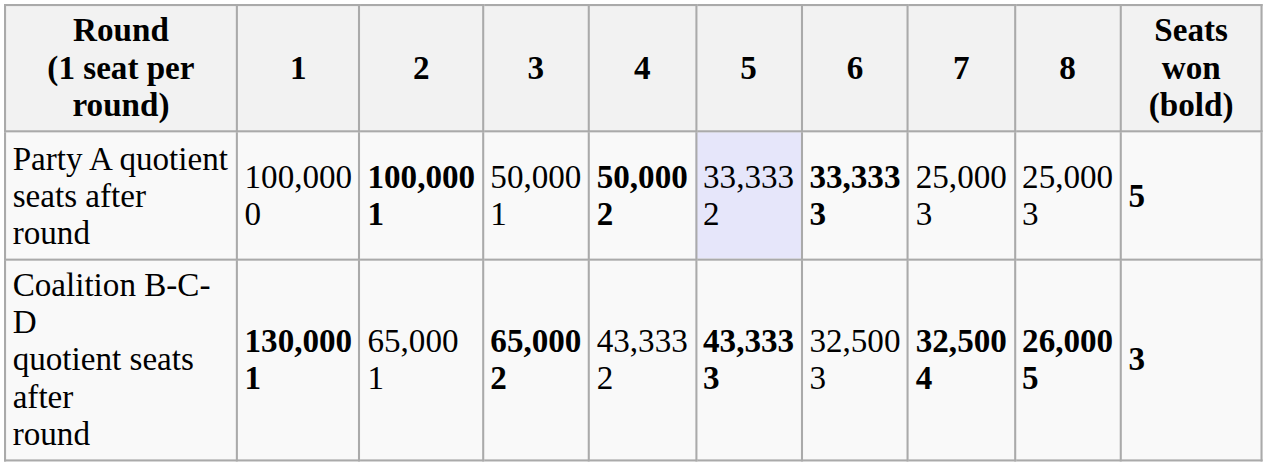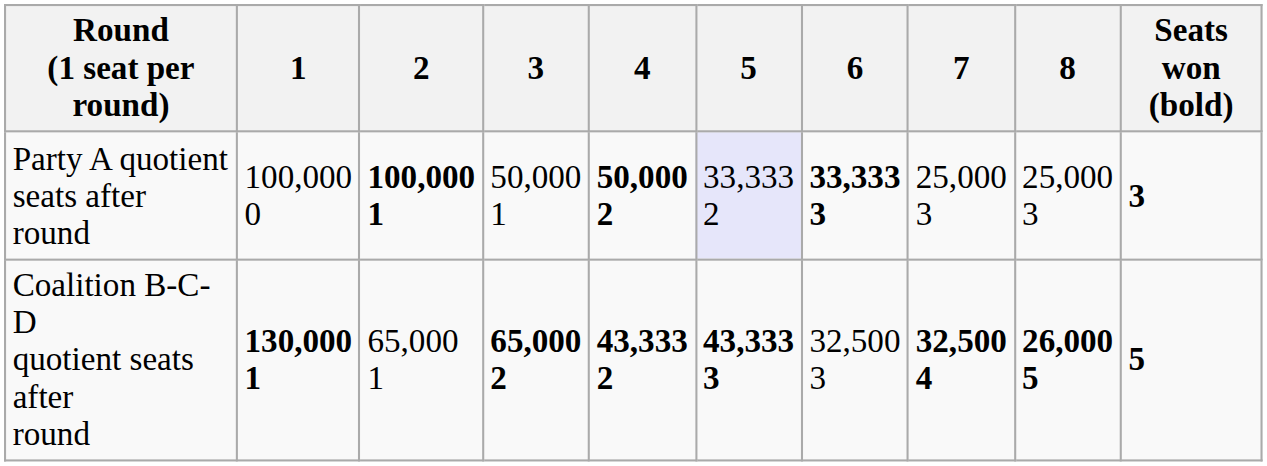Party A quotient seats after round | Seats won (bold): 5 -> 3
Coalition B-C-D quotient seats after round | 4: normal -> bold
Coalition B-C-D quotient seats after round | Seats won (bold): 3 -> 5
